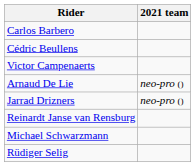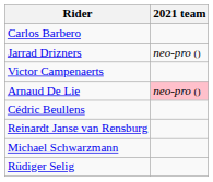rows swapped: Cédric Beullens <-> Jarrad Drizners
Arnaud De Lie | 2021 team: no background -> pink background
